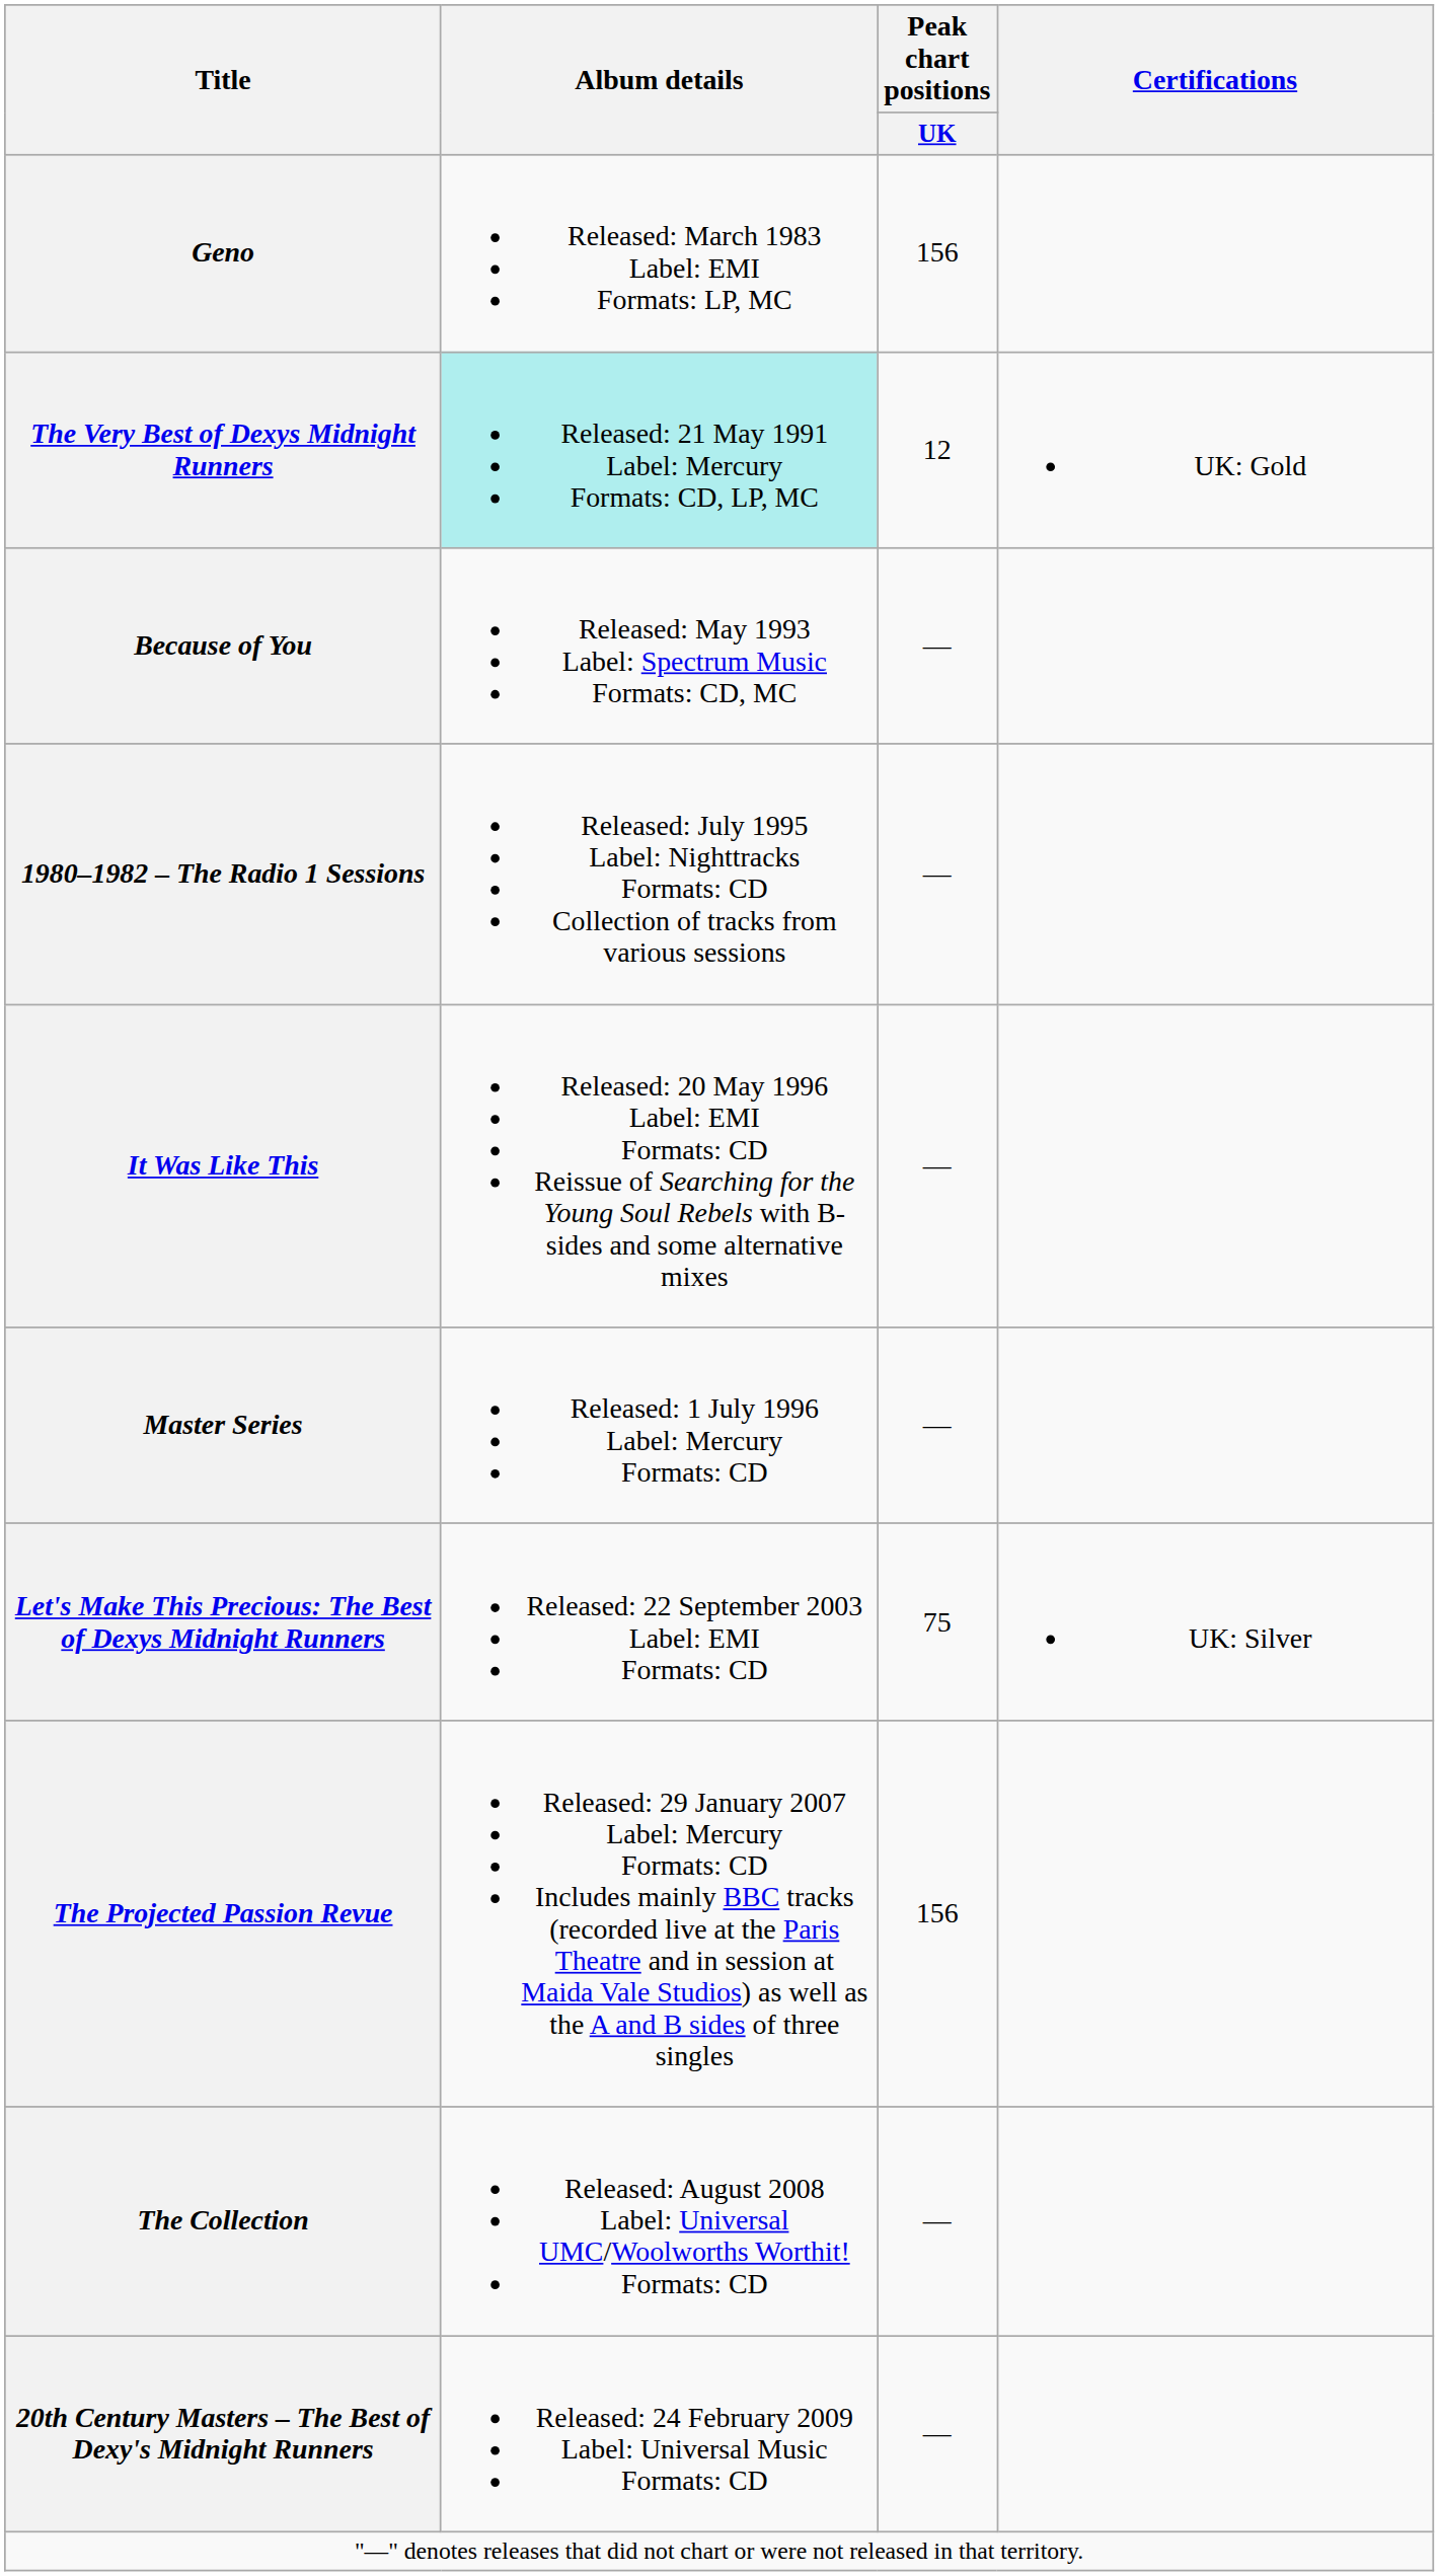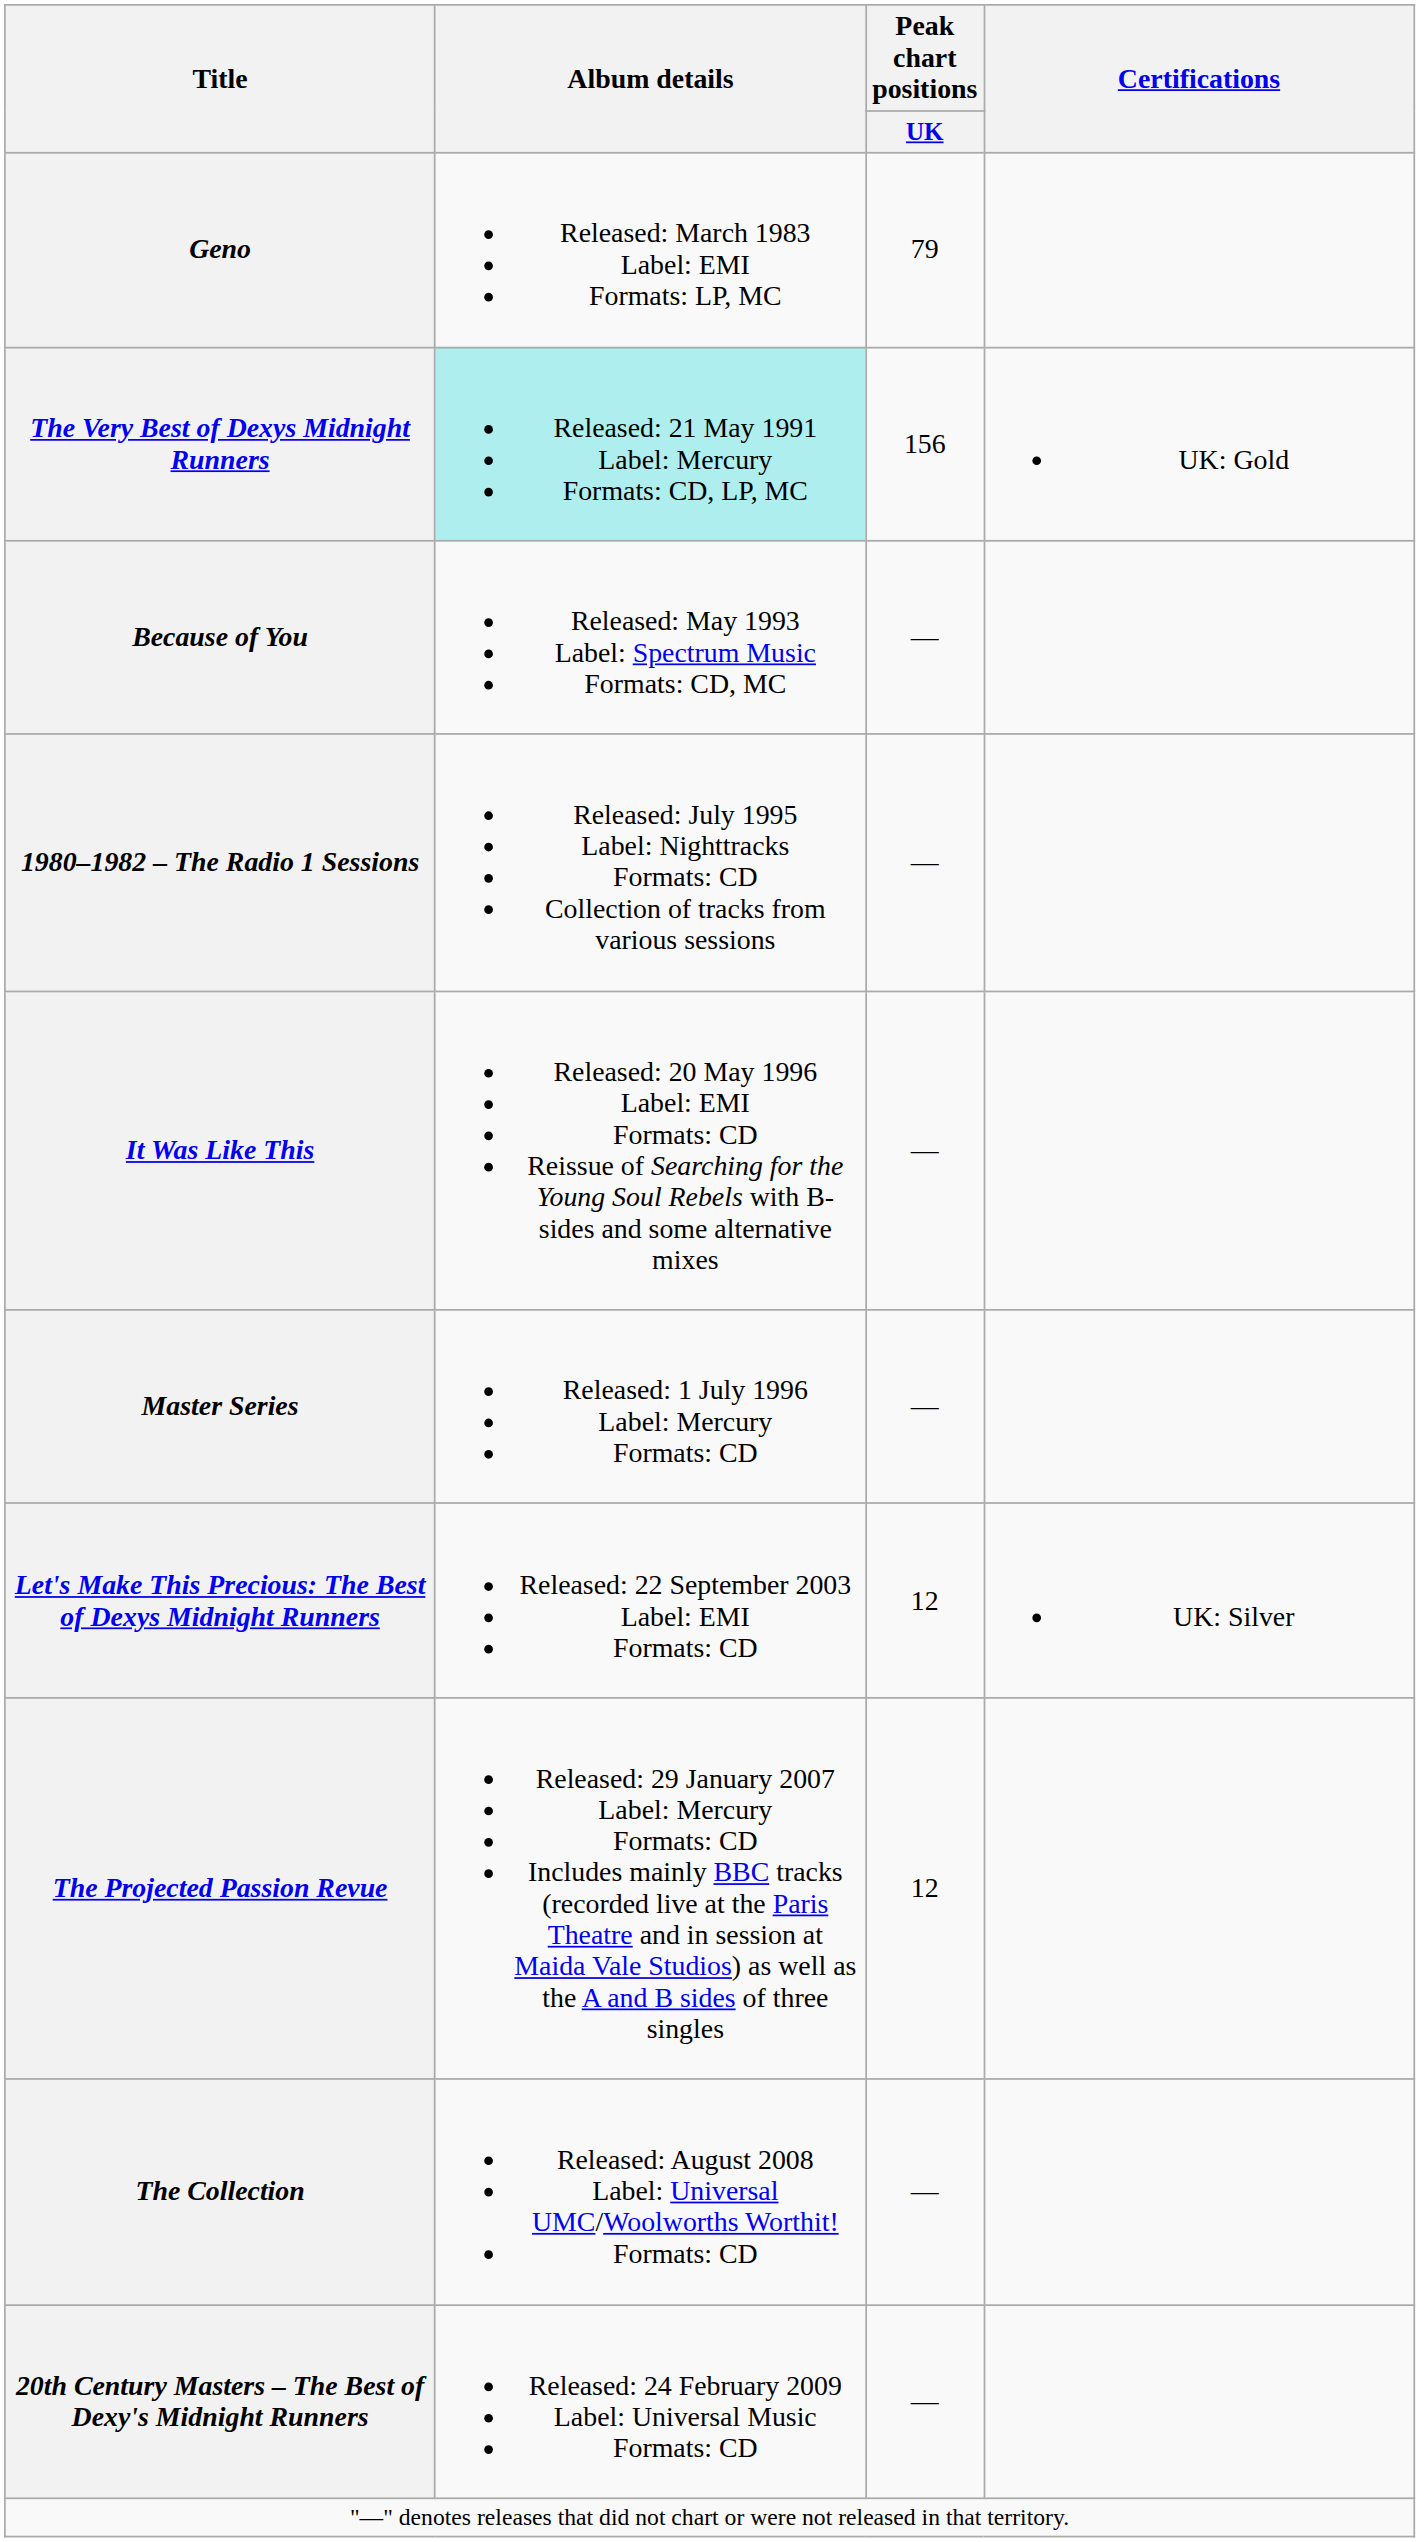Geno | Peak chart positions / UK: 156 -> 79
The Very Best of Dexys Midnight Runners | Peak chart positions / UK: 12 -> 156
Let's Make This Precious: The Best of Dexys Midnight Runners | Peak chart positions / UK: 75 -> 12
The Projected Passion Revue | Peak chart positions / UK: 156 -> 12
